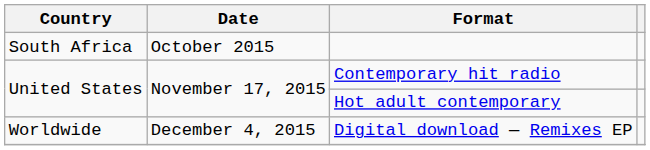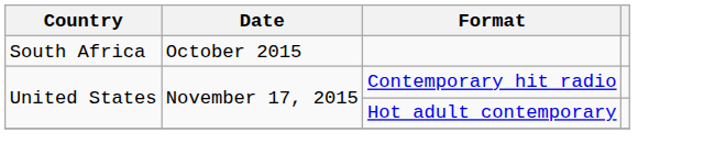- row: Worldwide | December 4, 2015 | Digital download — Remixes EP
